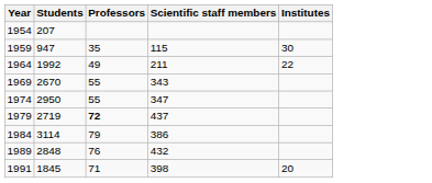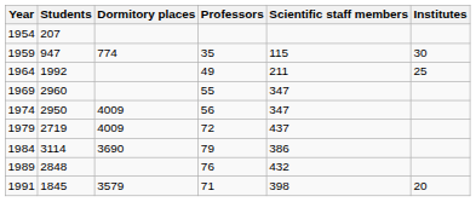+ column: Dormitory places | 774 | 4009 | 4009 | 3690 | 3579
1964 | Institutes: 22 -> 25
1969 | Students: 2670 -> 2960
1969 | Scientific staff members: 343 -> 347
1974 | Professors: 55 -> 56
1979 | Professors: bold -> normal
